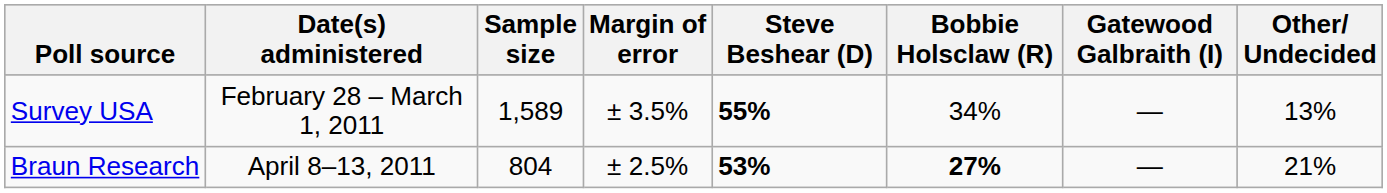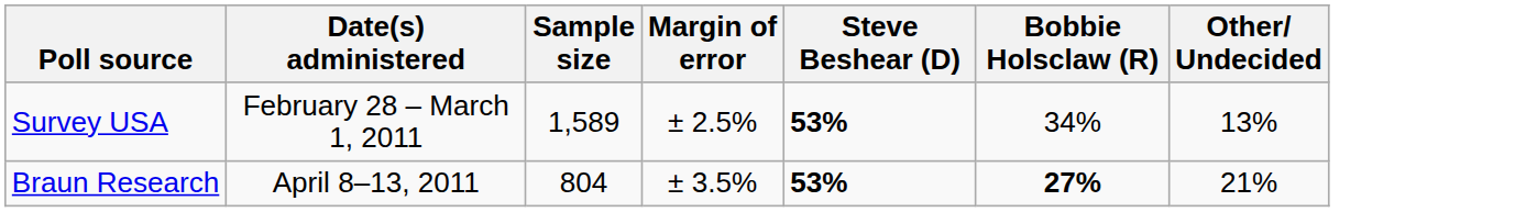- column: Gatewood Galbraith (I) | — | —
Survey USA | Margin of error: ± 3.5% -> ± 2.5%
Survey USA | Steve Beshear (D): 55% -> 53%
Braun Research | Margin of error: ± 2.5% -> ± 3.5%
